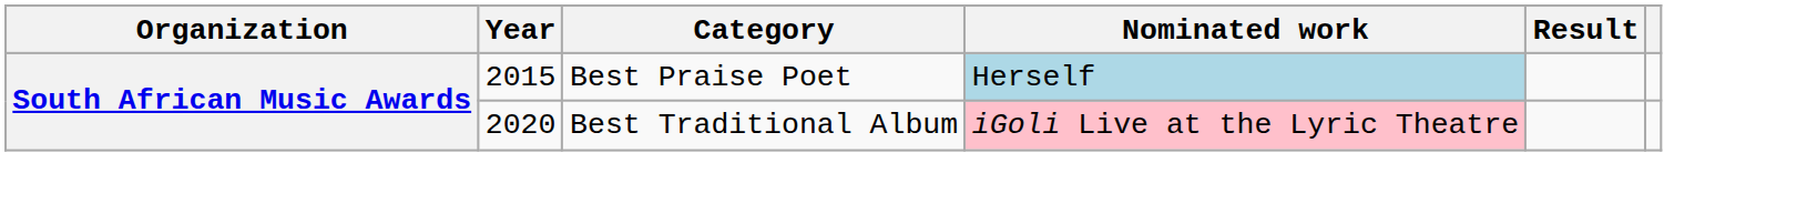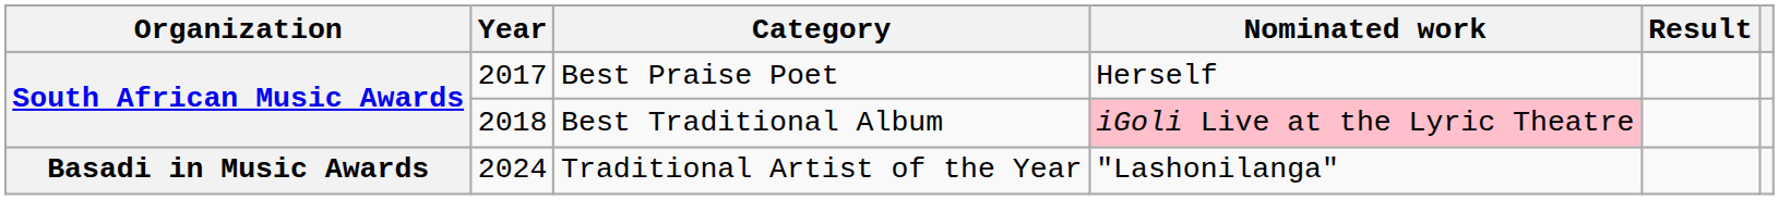Best Praise Poet | Year: 2015 -> 2017
Best Praise Poet | Nominated work: lightblue background -> no background
Best Traditional Album | Year: 2020 -> 2018
+ row: Basadi in Music Awards | 2024 | Traditional Artist of the Year | "Lashonilanga"
